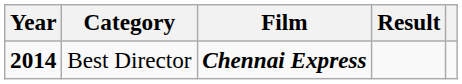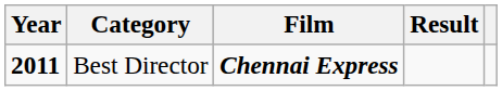Best Director | Year: 2014 -> 2011
